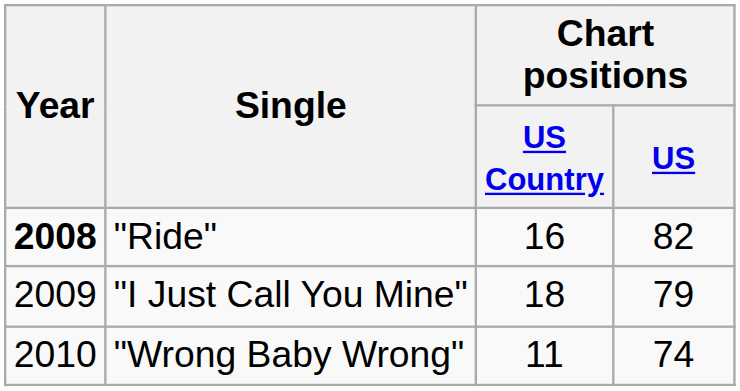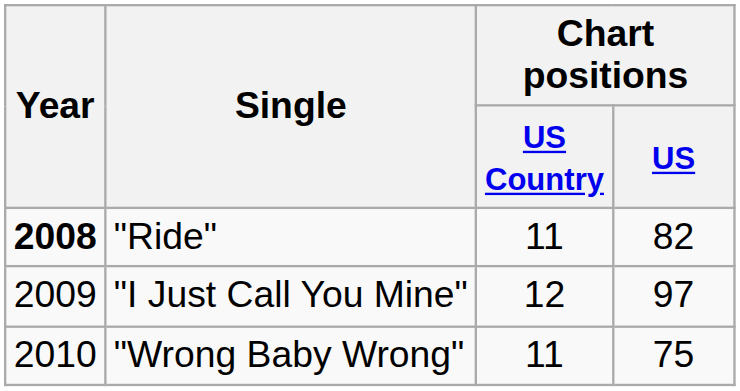"Ride" | Chart positions / US Country: 16 -> 11
"I Just Call You Mine" | Chart positions / US Country: 18 -> 12
"I Just Call You Mine" | Chart positions / US: 79 -> 97
"Wrong Baby Wrong" | Chart positions / US: 74 -> 75
